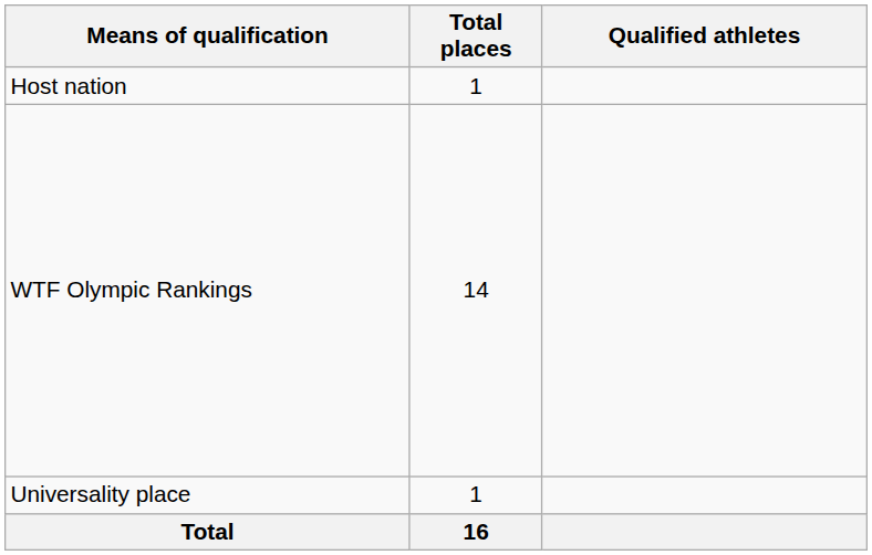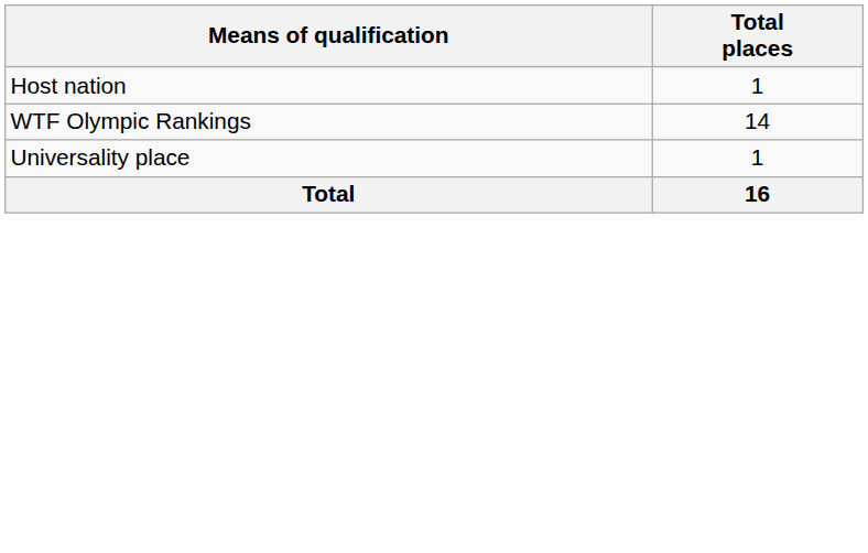- column: Qualified athletes
